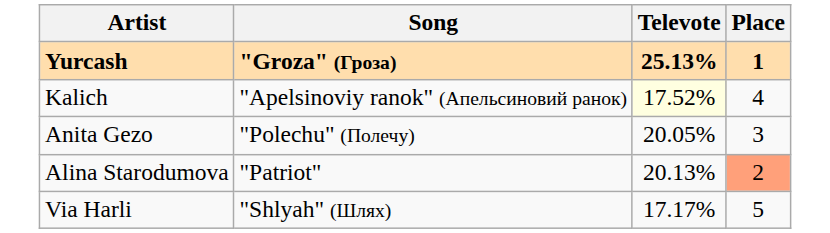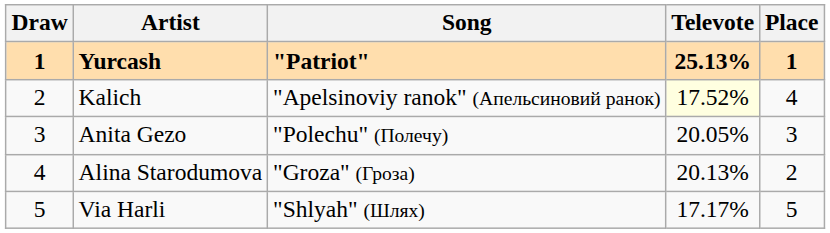+ column: Draw | 1 | 2 | 3 | 4 | 5
Yurcash | Song: "Groza" (Гроза) -> "Patriot"
Alina Starodumova | Song: "Patriot" -> "Groza" (Гроза)
Alina Starodumova | Place: lightsalmon background -> no background
